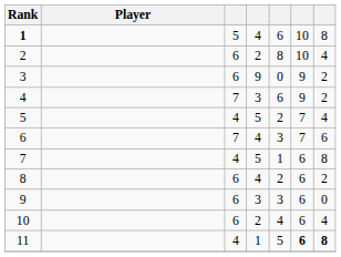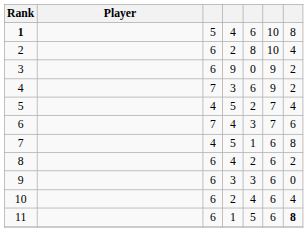11 | column 3: 4 -> 6
11 | column 6: bold -> normal
